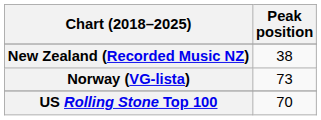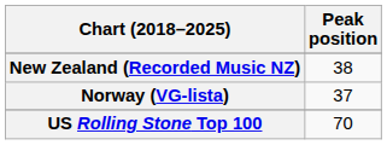Norway (VG-lista) | Peak position: 73 -> 37
